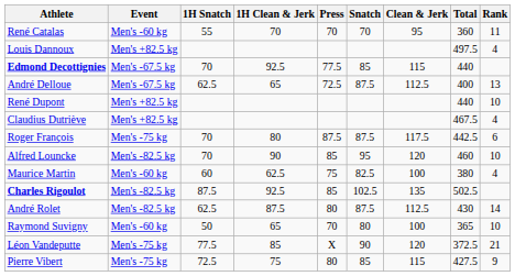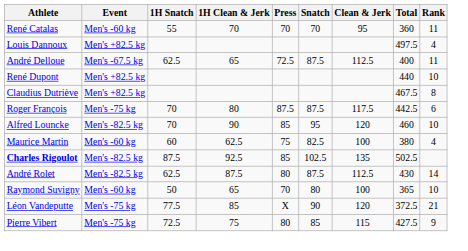- row: Edmond Decottignies | Men's -67.5 kg | 70 | 92.5 | 77.5 | 85 | 115 | 440
André Delloue | Rank: 13 -> 11
Claudius Dutriève | Rank: 4 -> 8
